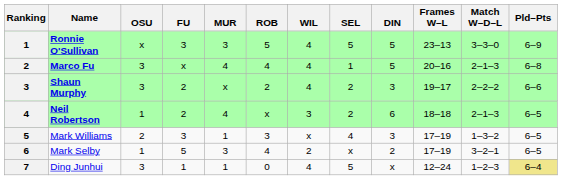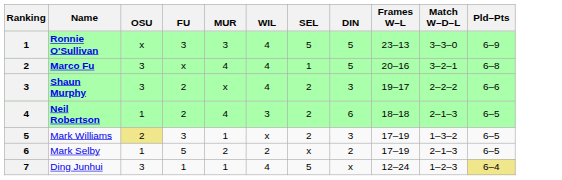- column: ROB | 5 | 4 | 2 | x | 3 | 4 | 0
Marco Fu | Match W–D–L: 2–1–3 -> 3–2–1
Mark Williams | OSU: no background -> khaki background
Mark Williams | SEL: 4 -> 2
Mark Selby | MUR: 3 -> 2
Mark Selby | Match W–D–L: 3–2–1 -> 2–1–3
